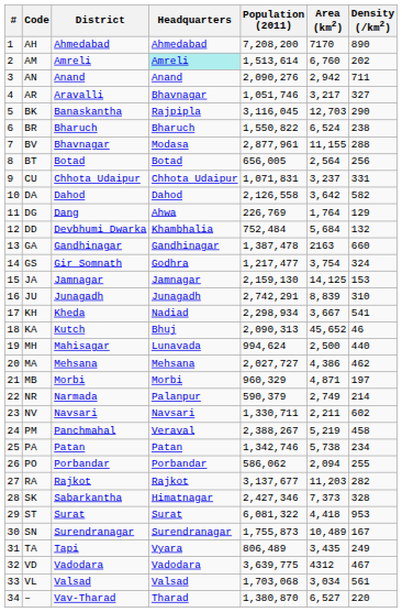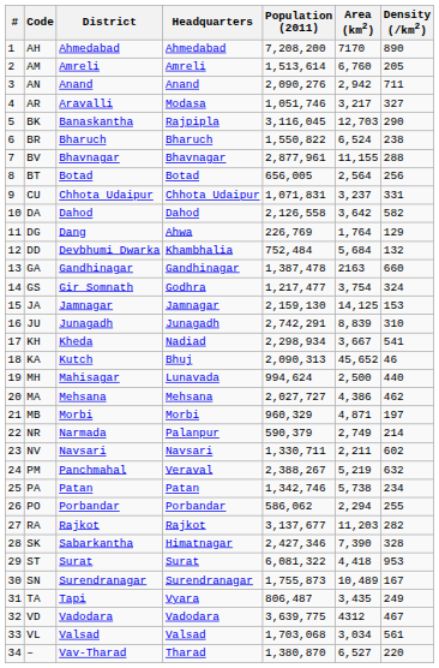AM | Headquarters: paleturquoise background -> no background
AM | Density (/km2): 202 -> 205
AR | Headquarters: Bhavnagar -> Modasa
BV | Headquarters: Modasa -> Bhavnagar
PM | Density (/km2): 458 -> 632
PO | Area (km2): 2,094 -> 2,294
SK | Area (km2): 7,373 -> 7,390
TA | Population (2011): 806,489 -> 806,487
